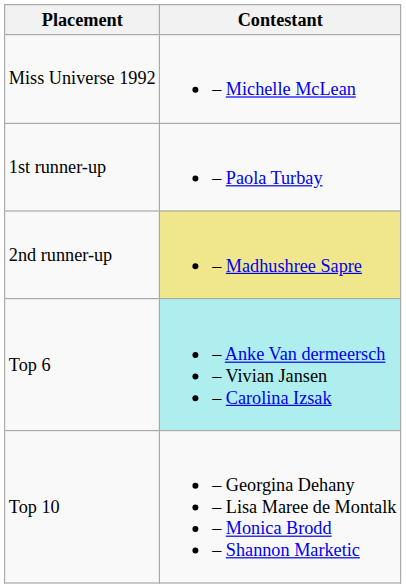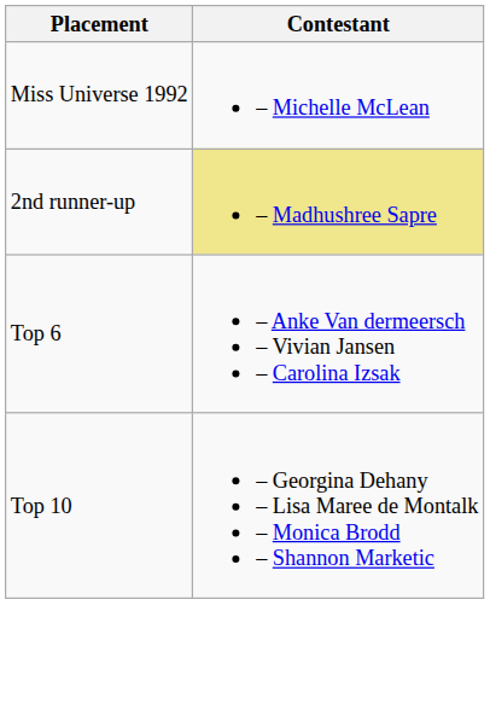- row: 1st runner-up | – Paola Turbay
Top 6 | Contestant: paleturquoise background -> no background
